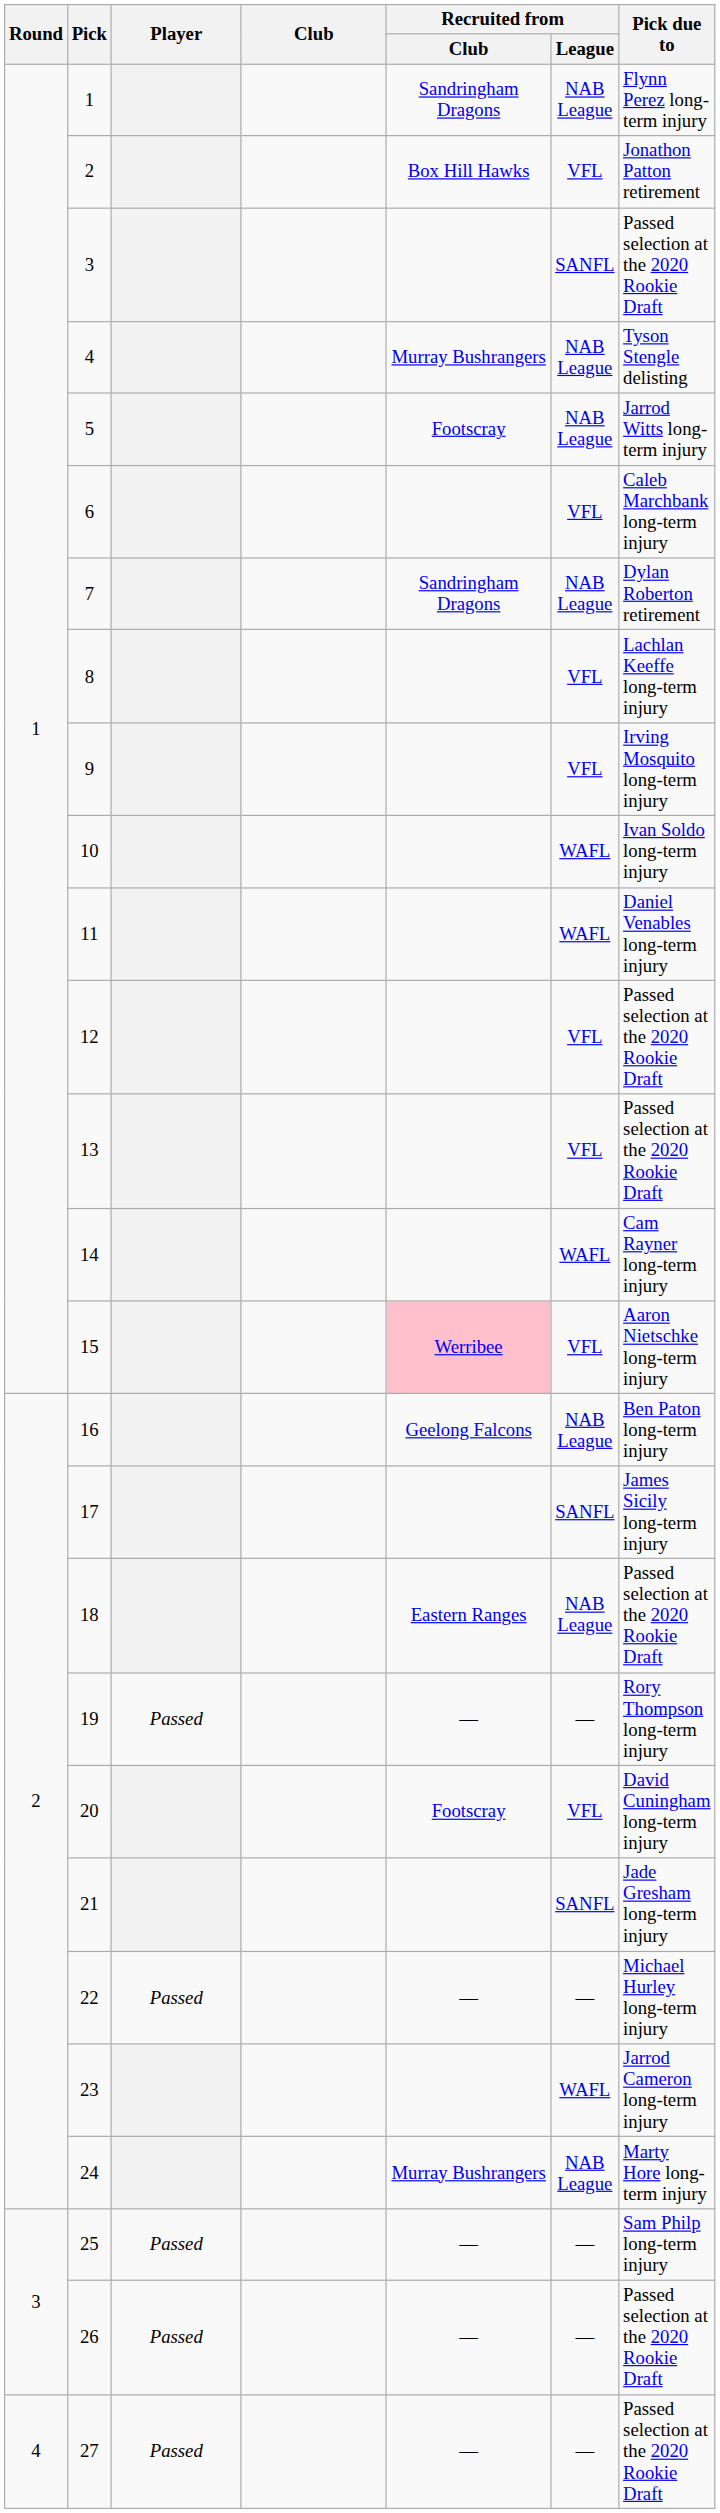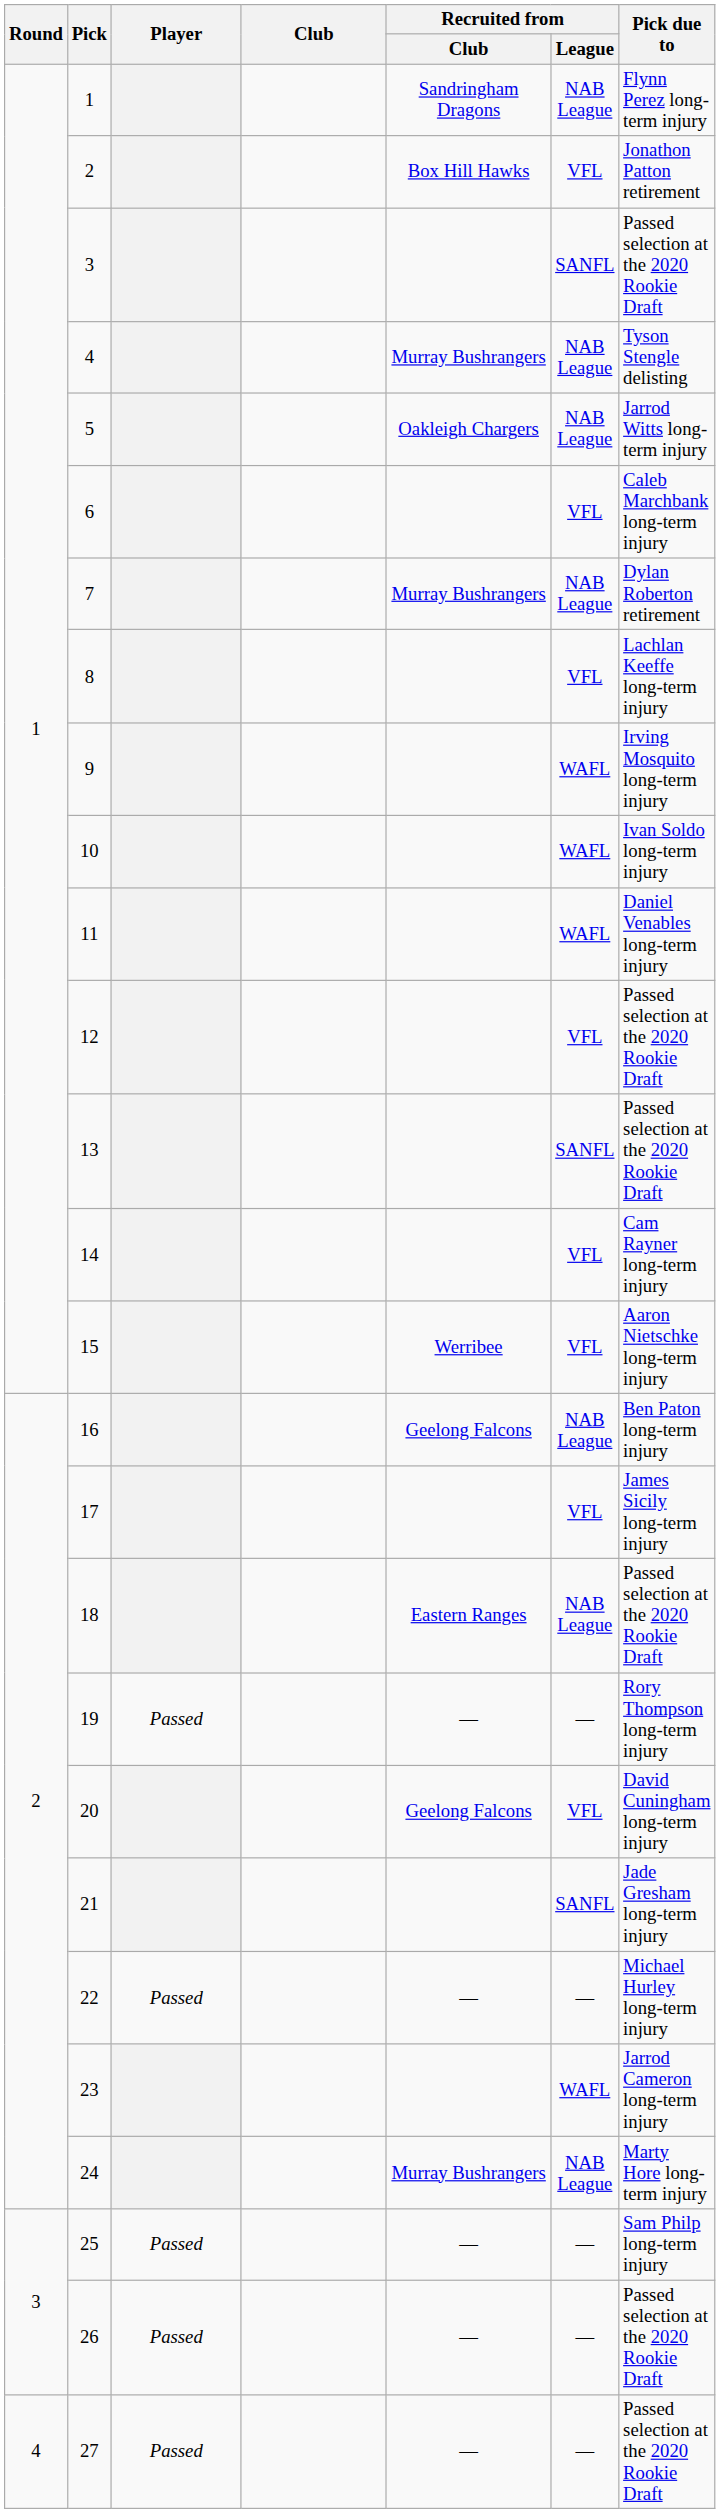5 | Recruited from / Club: Footscray -> Oakleigh Chargers
7 | Recruited from / Club: Sandringham Dragons -> Murray Bushrangers
9 | Recruited from / League: VFL -> WAFL
13 | Recruited from / League: VFL -> SANFL
14 | Recruited from / League: WAFL -> VFL
15 | Recruited from / Club: pink background -> no background
17 | Recruited from / League: SANFL -> VFL
20 | Recruited from / Club: Footscray -> Geelong Falcons
